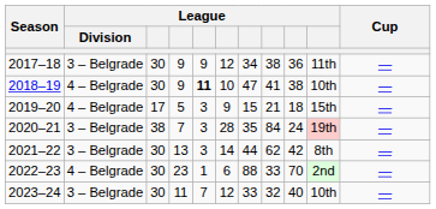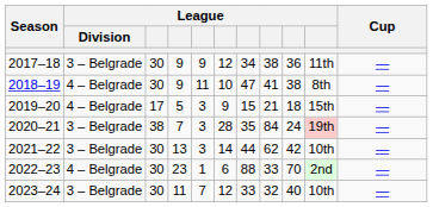2018–19 | column 5: bold -> normal
2018–19 | column 10: 10th -> 8th
2021–22 | column 10: 8th -> 10th
